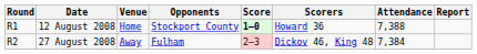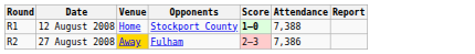- column: Scorers | Howard 36 | Dickov 46, King 48
27 August 2008 | Venue: no background -> gold background
27 August 2008 | Attendance: 7,384 -> 7,386
